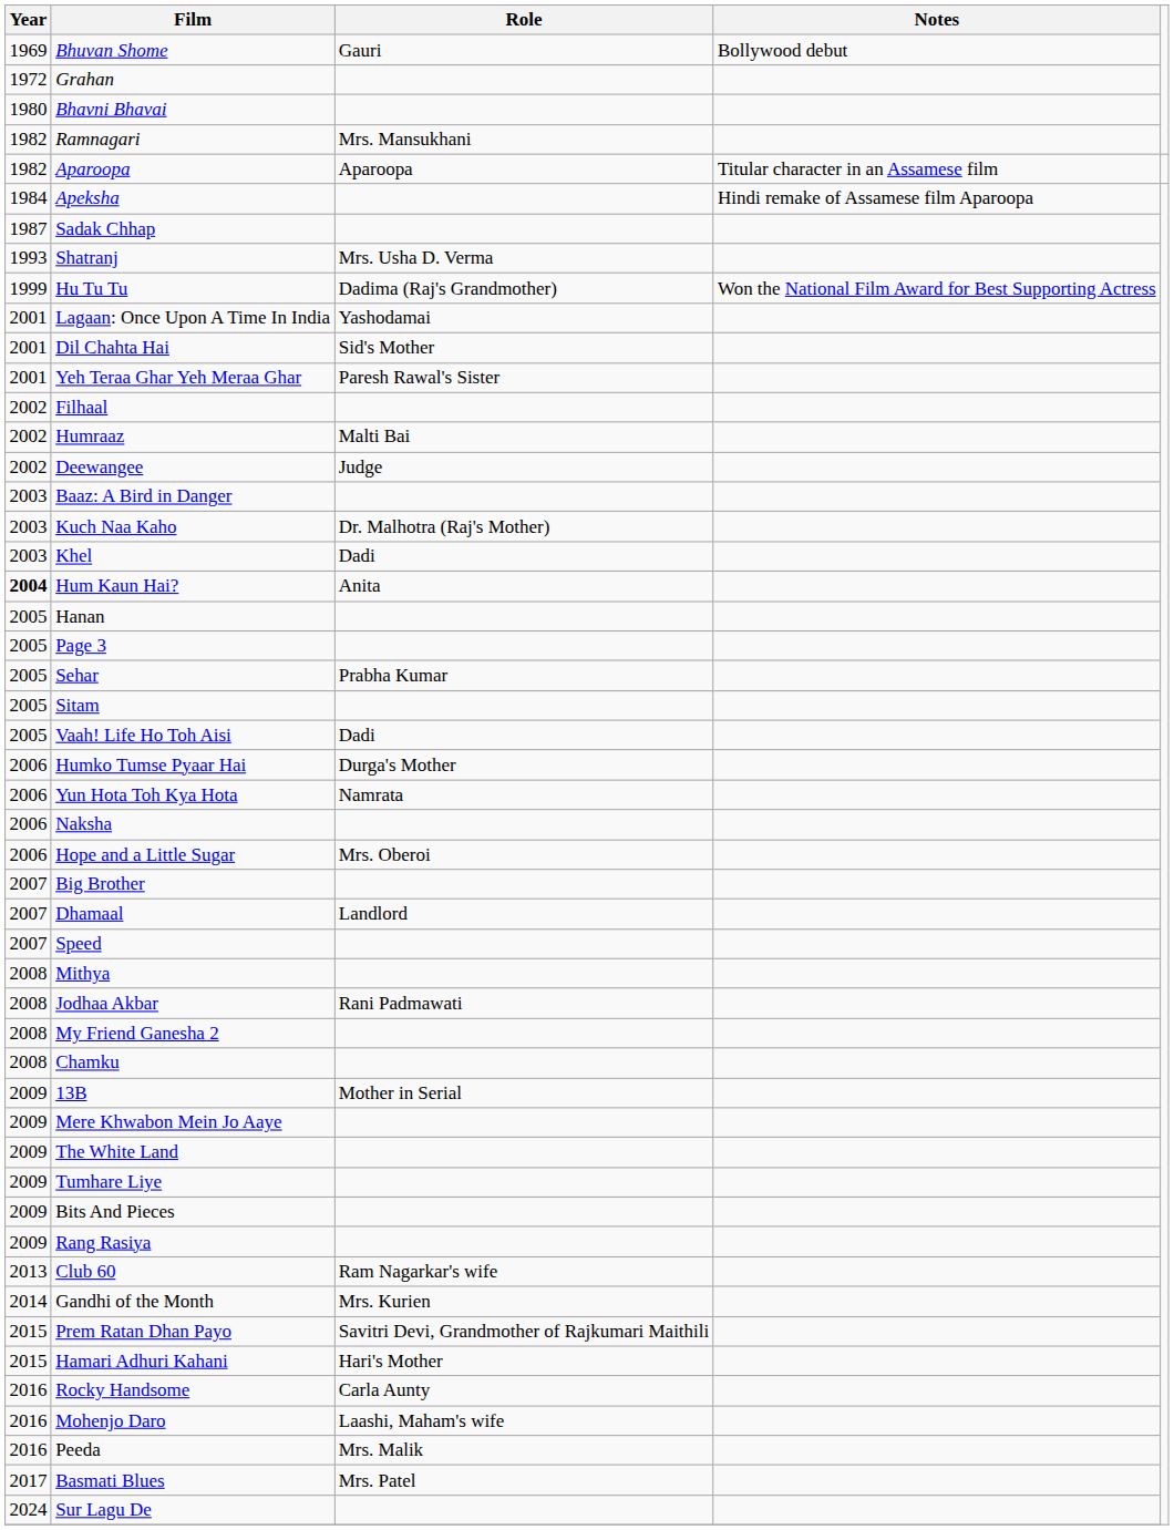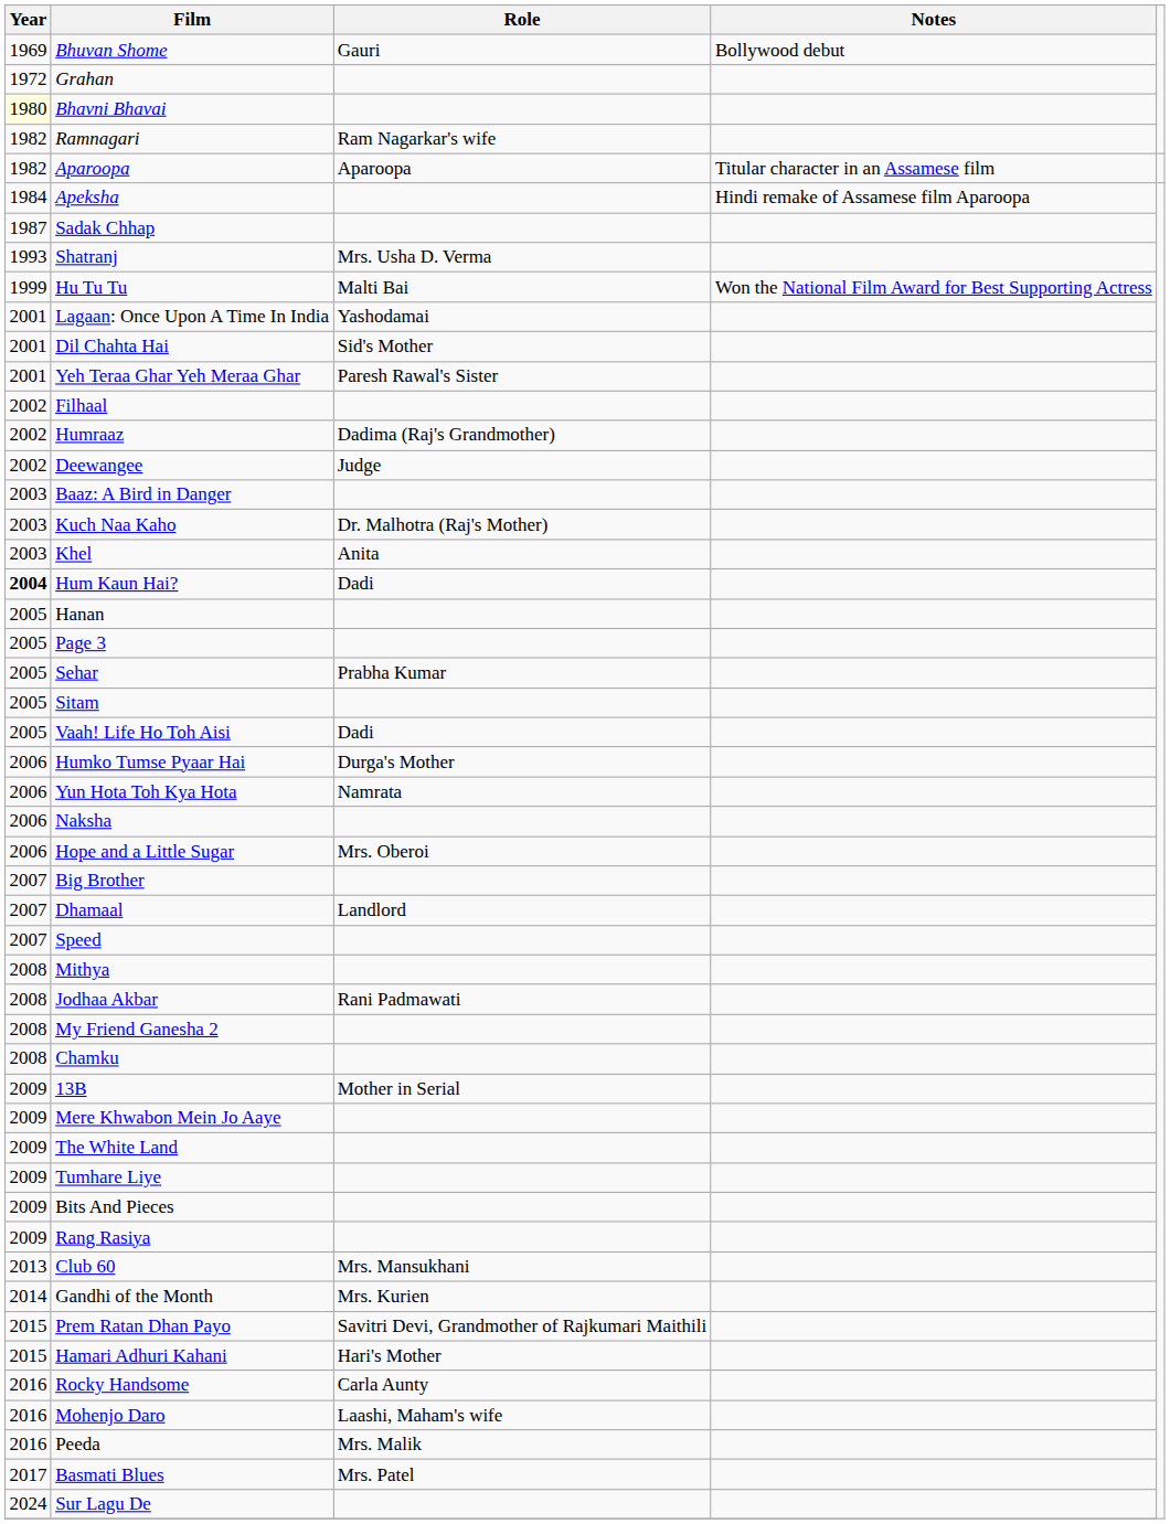Bhavni Bhavai | Year: no background -> lightyellow background
Ramnagari | Role: Mrs. Mansukhani -> Ram Nagarkar's wife
Hu Tu Tu | Role: Dadima (Raj's Grandmother) -> Malti Bai
Humraaz | Role: Malti Bai -> Dadima (Raj's Grandmother)
Khel | Role: Dadi -> Anita
Hum Kaun Hai? | Role: Anita -> Dadi
Club 60 | Role: Ram Nagarkar's wife -> Mrs. Mansukhani
